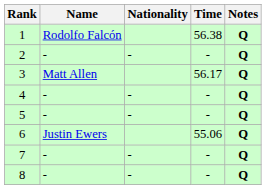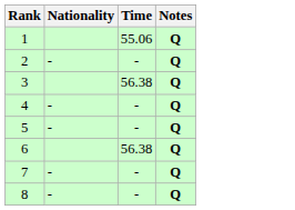- column: Name | Rodolfo Falcón | - | Matt Allen | - | - | Justin Ewers | - | -
1 | Time: 56.38 -> 55.06
3 | Time: 56.17 -> 56.38
6 | Time: 55.06 -> 56.38
